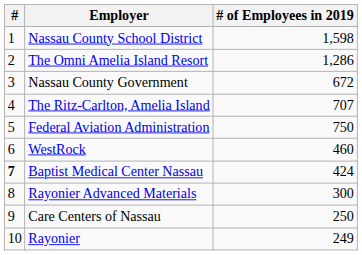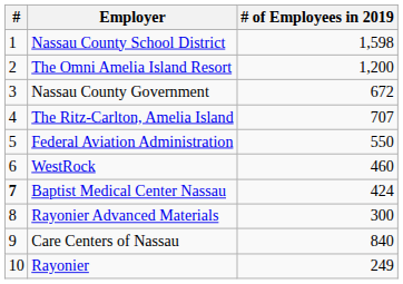The Omni Amelia Island Resort | # of Employees in 2019: 1,286 -> 1,200
Federal Aviation Administration | # of Employees in 2019: 750 -> 550
Care Centers of Nassau | # of Employees in 2019: 250 -> 840
